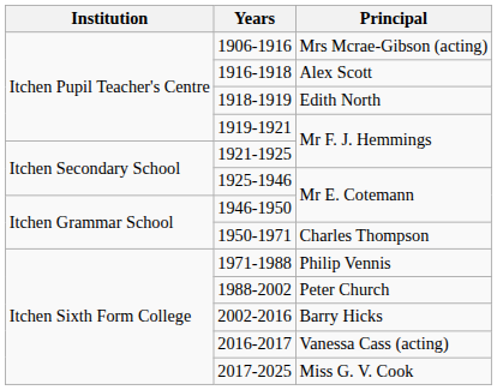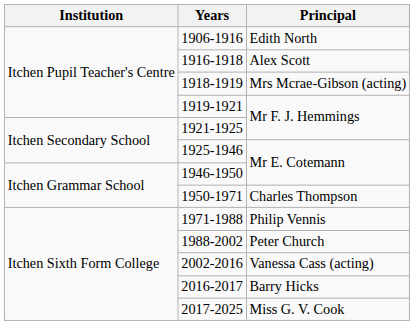1906-1916 | Principal: Mrs Mcrae-Gibson (acting) -> Edith North
1918-1919 | Principal: Edith North -> Mrs Mcrae-Gibson (acting)
2002-2016 | Principal: Barry Hicks -> Vanessa Cass (acting)
2016-2017 | Principal: Vanessa Cass (acting) -> Barry Hicks
